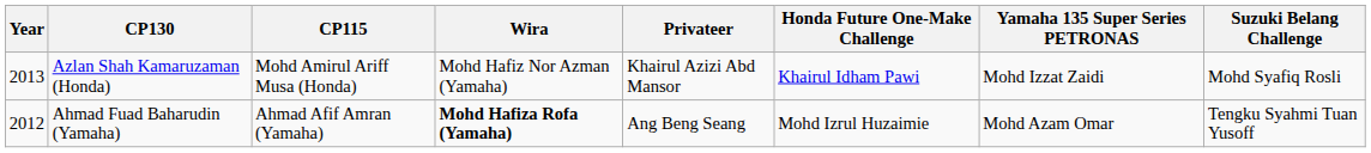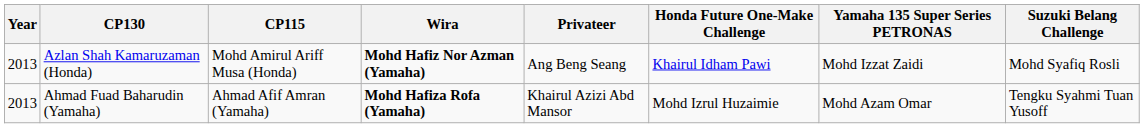Azlan Shah Kamaruzaman (Honda) | Wira: normal -> bold
Azlan Shah Kamaruzaman (Honda) | Privateer: Khairul Azizi Abd Mansor -> Ang Beng Seang
Ahmad Fuad Baharudin (Yamaha) | Year: 2012 -> 2013
Ahmad Fuad Baharudin (Yamaha) | Privateer: Ang Beng Seang -> Khairul Azizi Abd Mansor
